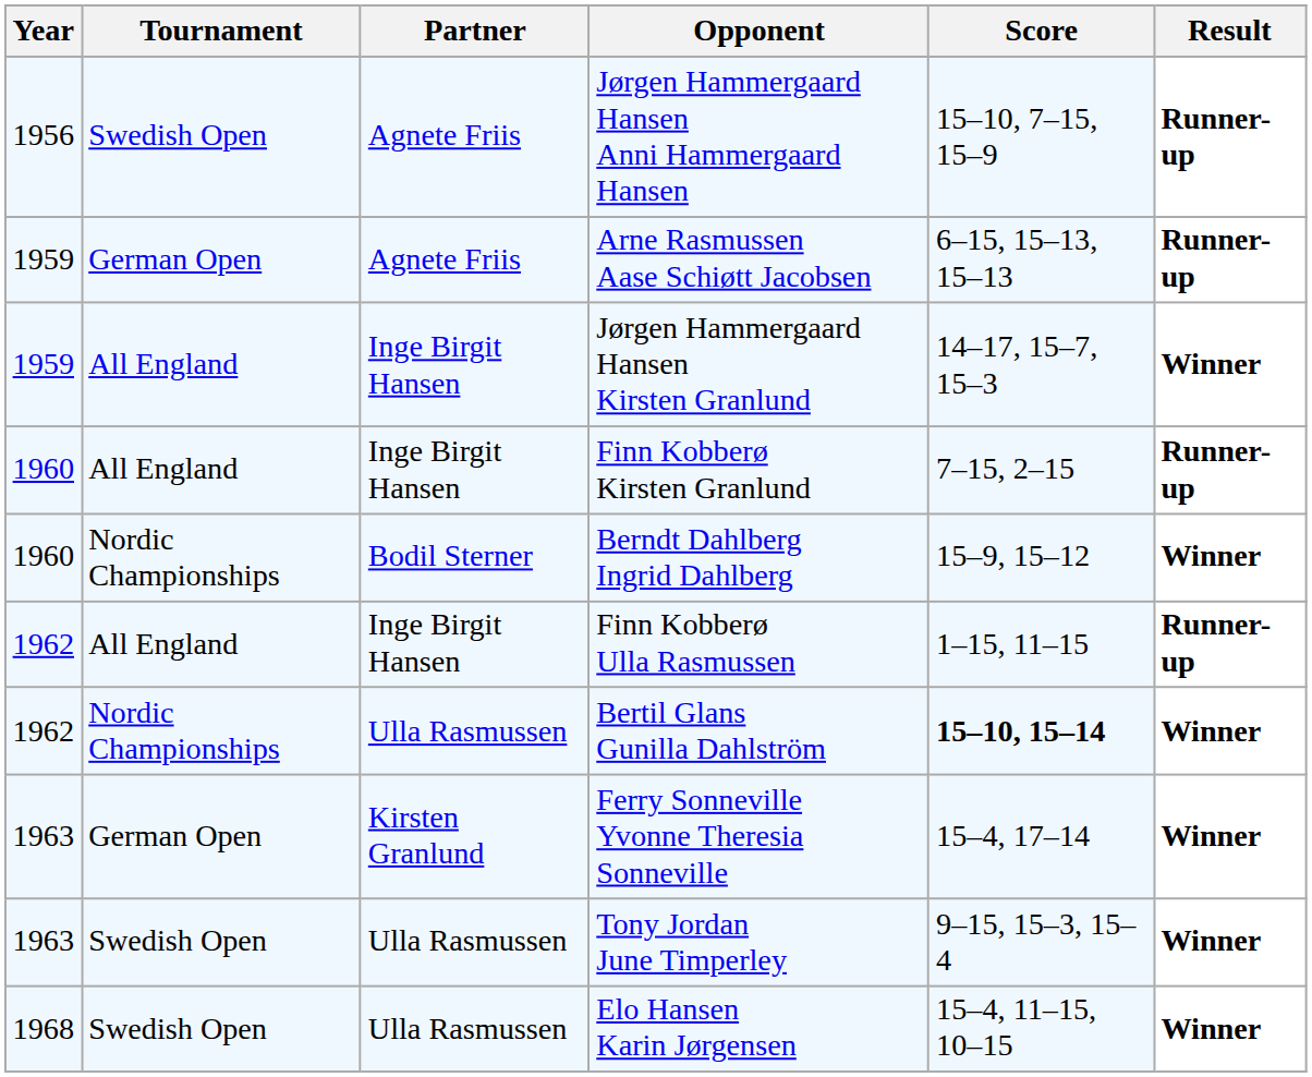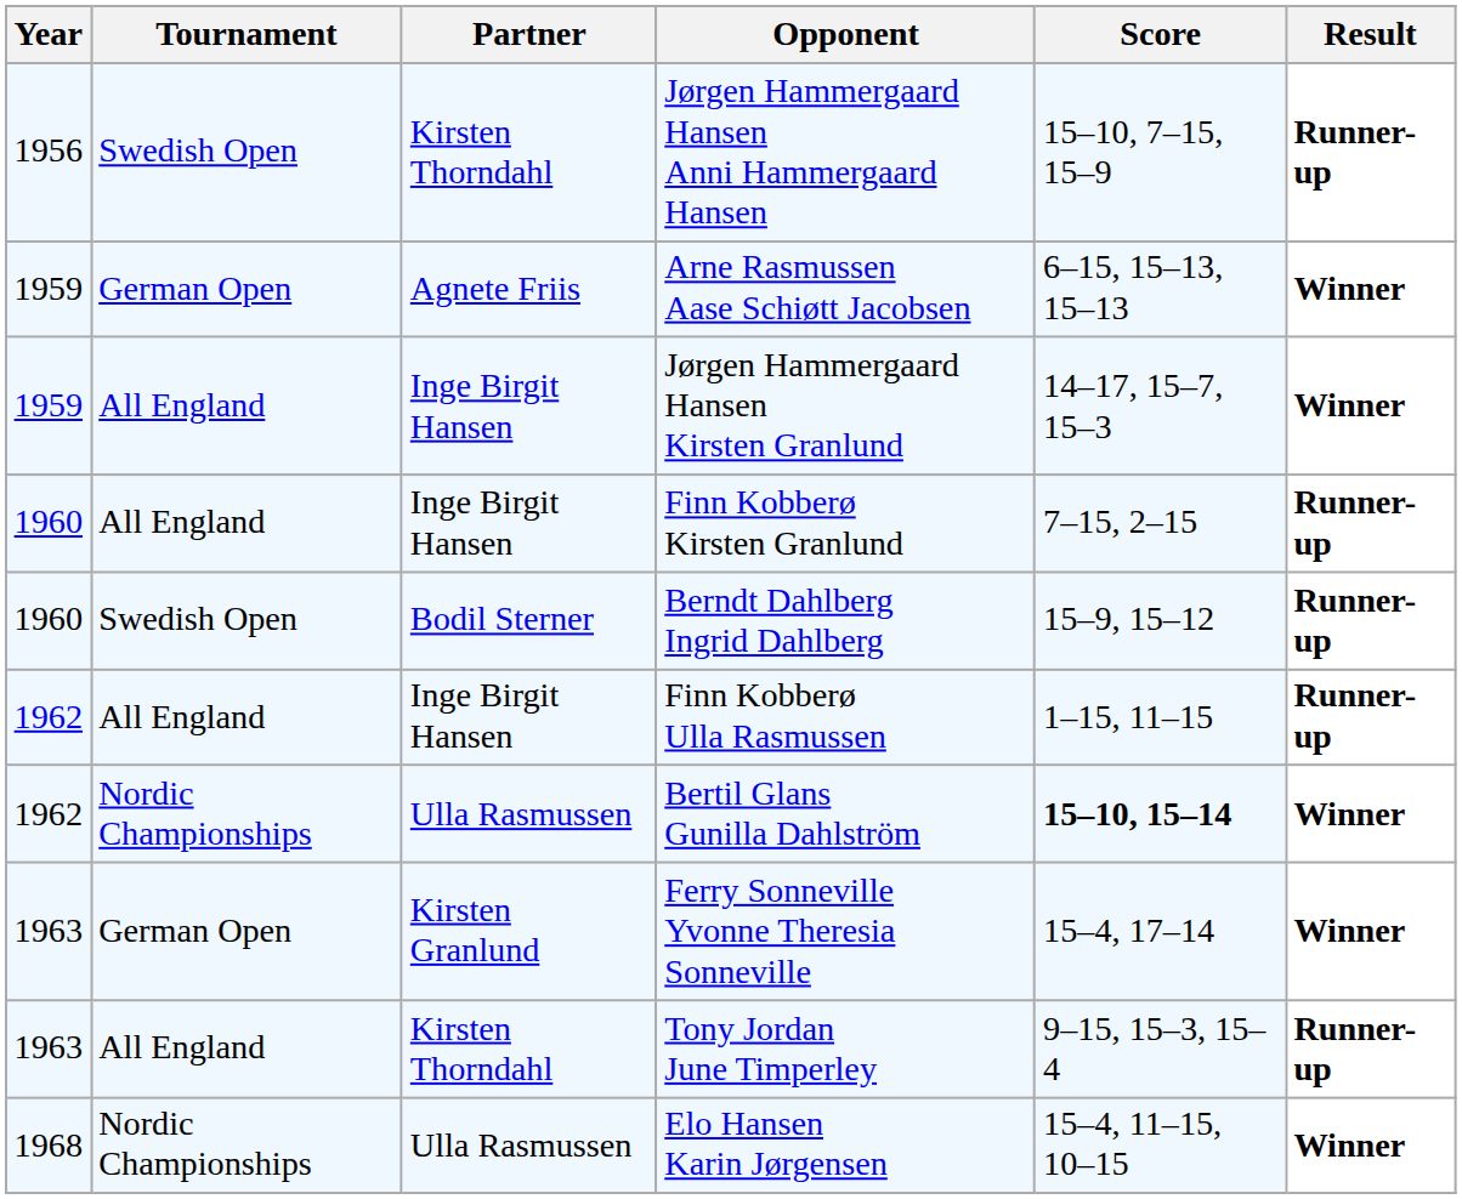Jørgen Hammergaard Hansen Anni Hammergaard Hansen | Partner: Agnete Friis -> Kirsten Thorndahl
Arne Rasmussen Aase Schiøtt Jacobsen | Result: Runner-up -> Winner
Berndt Dahlberg Ingrid Dahlberg | Tournament: Nordic Championships -> Swedish Open
Berndt Dahlberg Ingrid Dahlberg | Result: Winner -> Runner-up
Tony Jordan June Timperley | Tournament: Swedish Open -> All England
Tony Jordan June Timperley | Partner: Ulla Rasmussen -> Kirsten Thorndahl
Tony Jordan June Timperley | Result: Winner -> Runner-up
Elo Hansen Karin Jørgensen | Tournament: Swedish Open -> Nordic Championships
